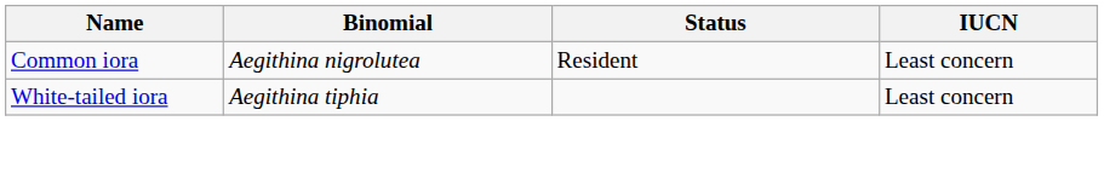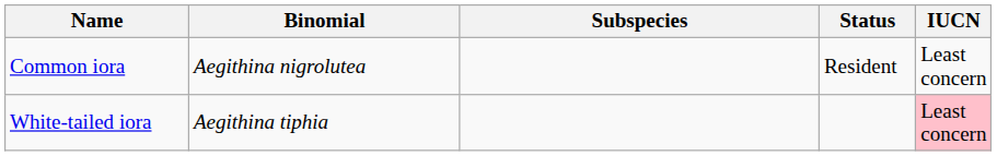+ column: Subspecies
White-tailed iora | IUCN: no background -> pink background
